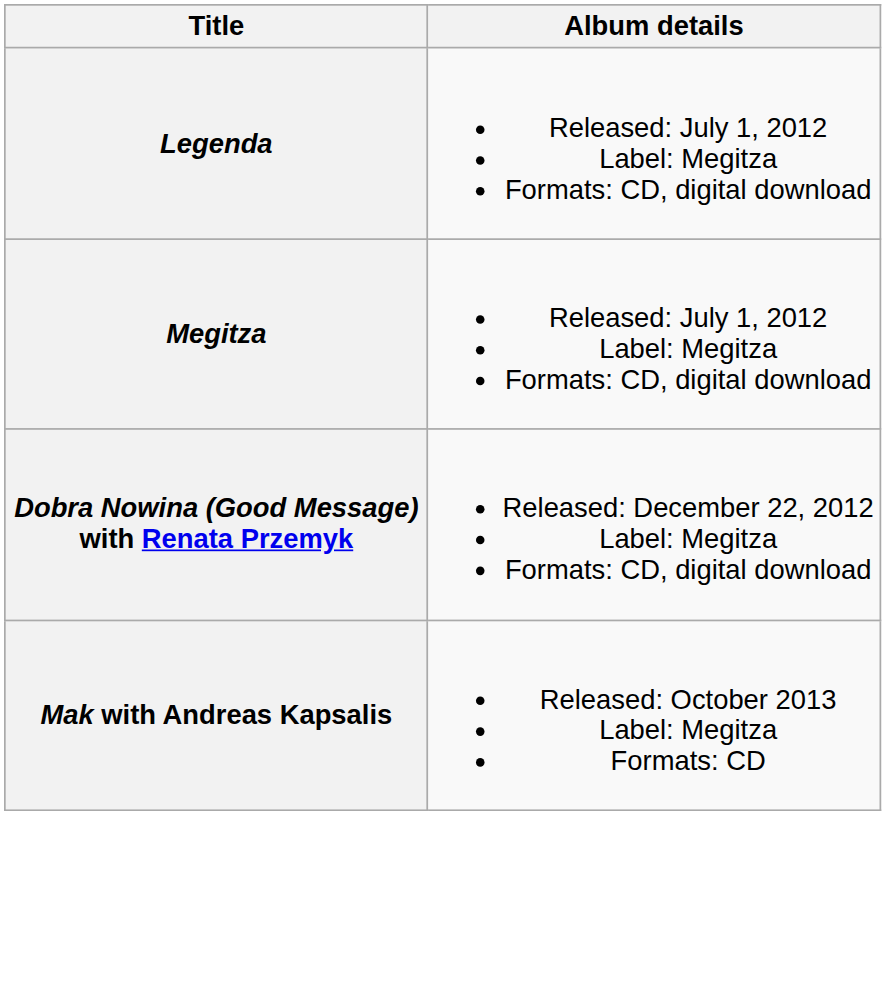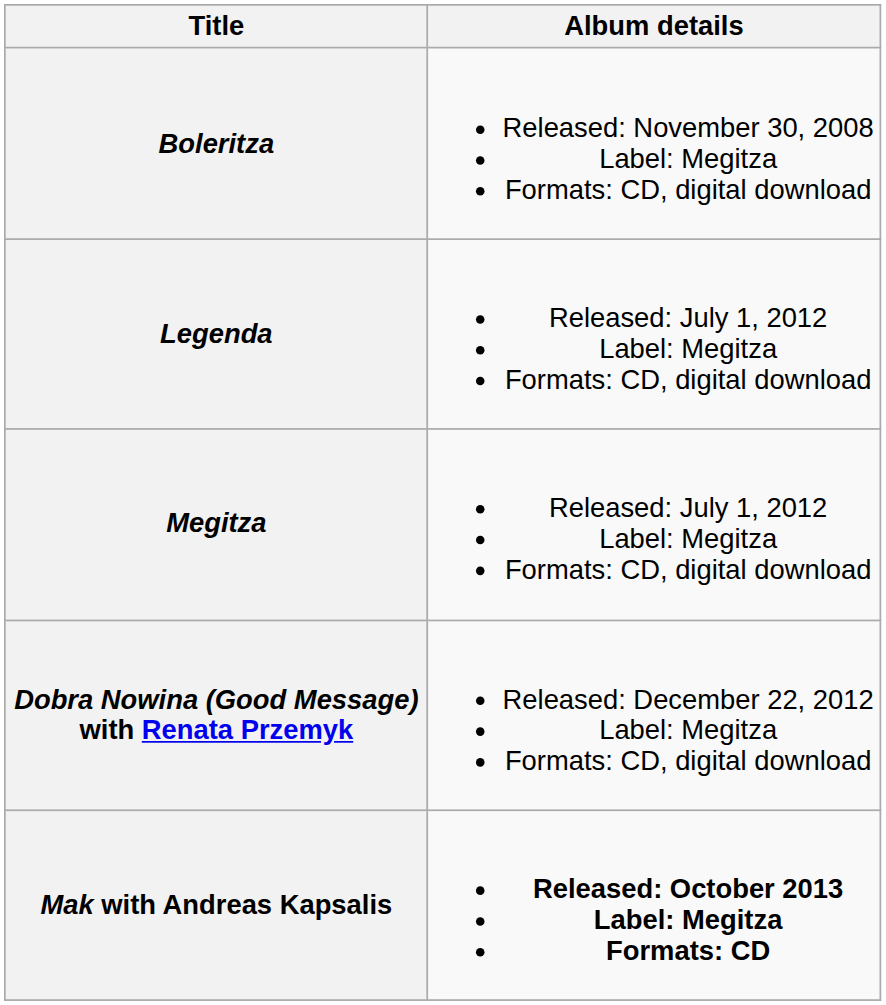+ row: Boleritza | Released: November 30, 2008 Label: Megitza Formats: CD, digital download
Mak with Andreas Kapsalis | Album details: normal -> bold
